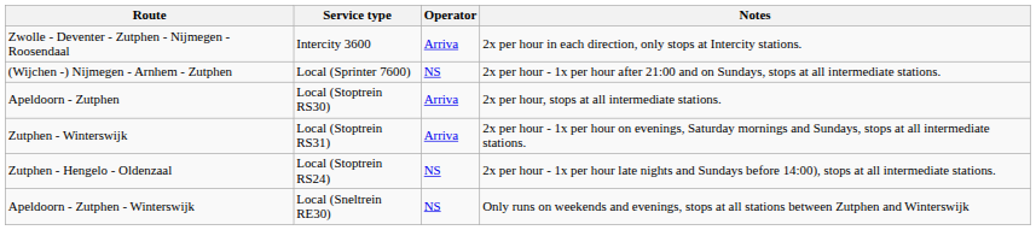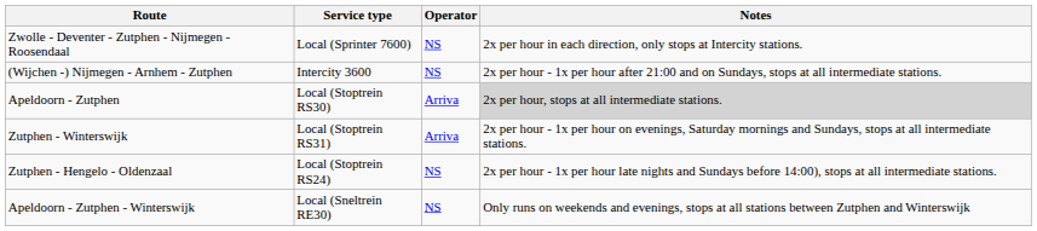Zwolle - Deventer - Zutphen - Nijmegen - Roosendaal | Service type: Intercity 3600 -> Local (Sprinter 7600)
Zwolle - Deventer - Zutphen - Nijmegen - Roosendaal | Operator: Arriva -> NS
(Wijchen -) Nijmegen - Arnhem - Zutphen | Service type: Local (Sprinter 7600) -> Intercity 3600
Apeldoorn - Zutphen | Notes: no background -> lightgrey background
